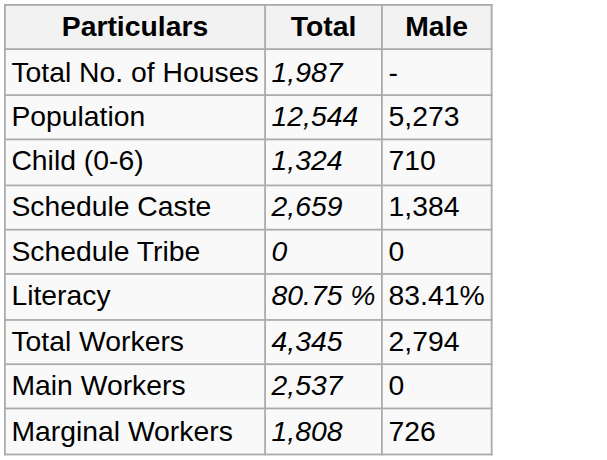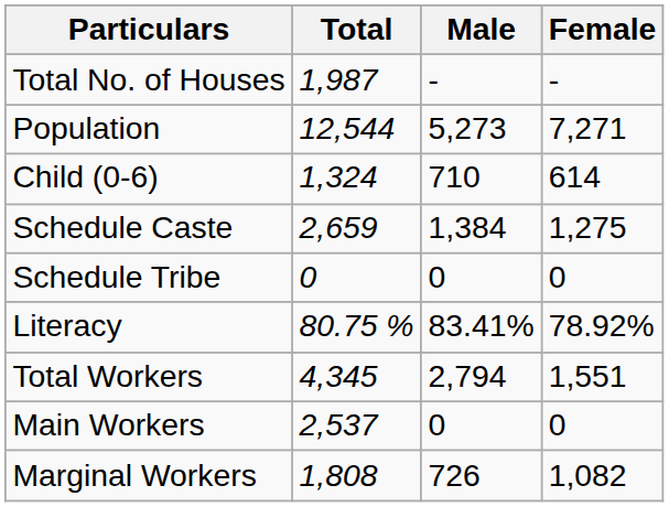+ column: Female | - | 7,271 | 614 | 1,275 | 0 | 78.92% | 1,551 | 0 | 1,082
